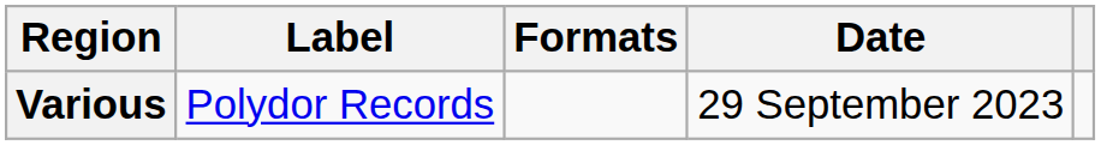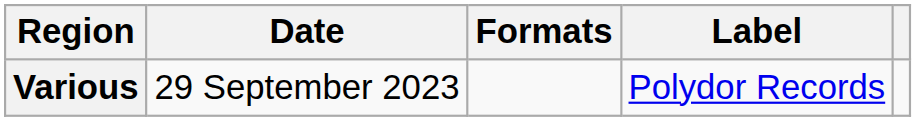columns swapped: Date <-> Label
